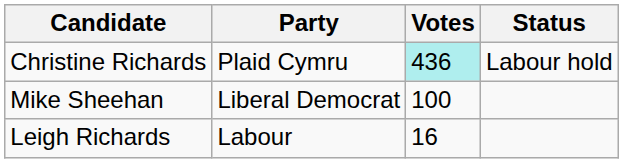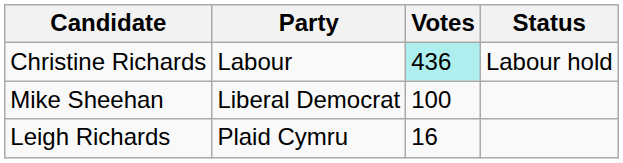Christine Richards | Party: Plaid Cymru -> Labour
Leigh Richards | Party: Labour -> Plaid Cymru
